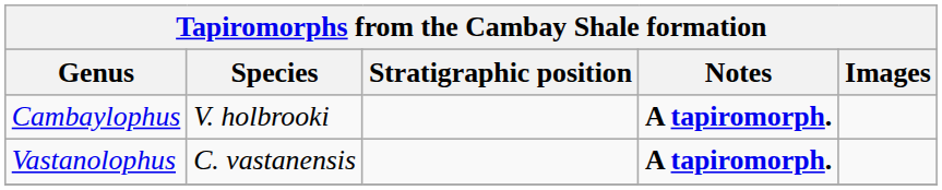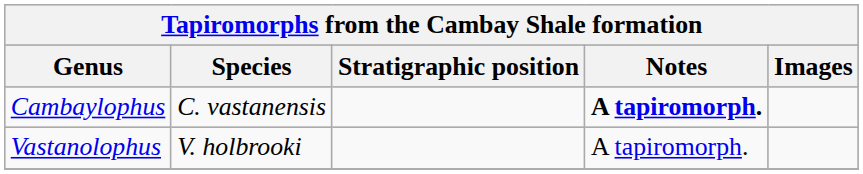Cambaylophus | Species: V. holbrooki -> C. vastanensis
Vastanolophus | Species: C. vastanensis -> V. holbrooki
Vastanolophus | Notes: bold -> normal
